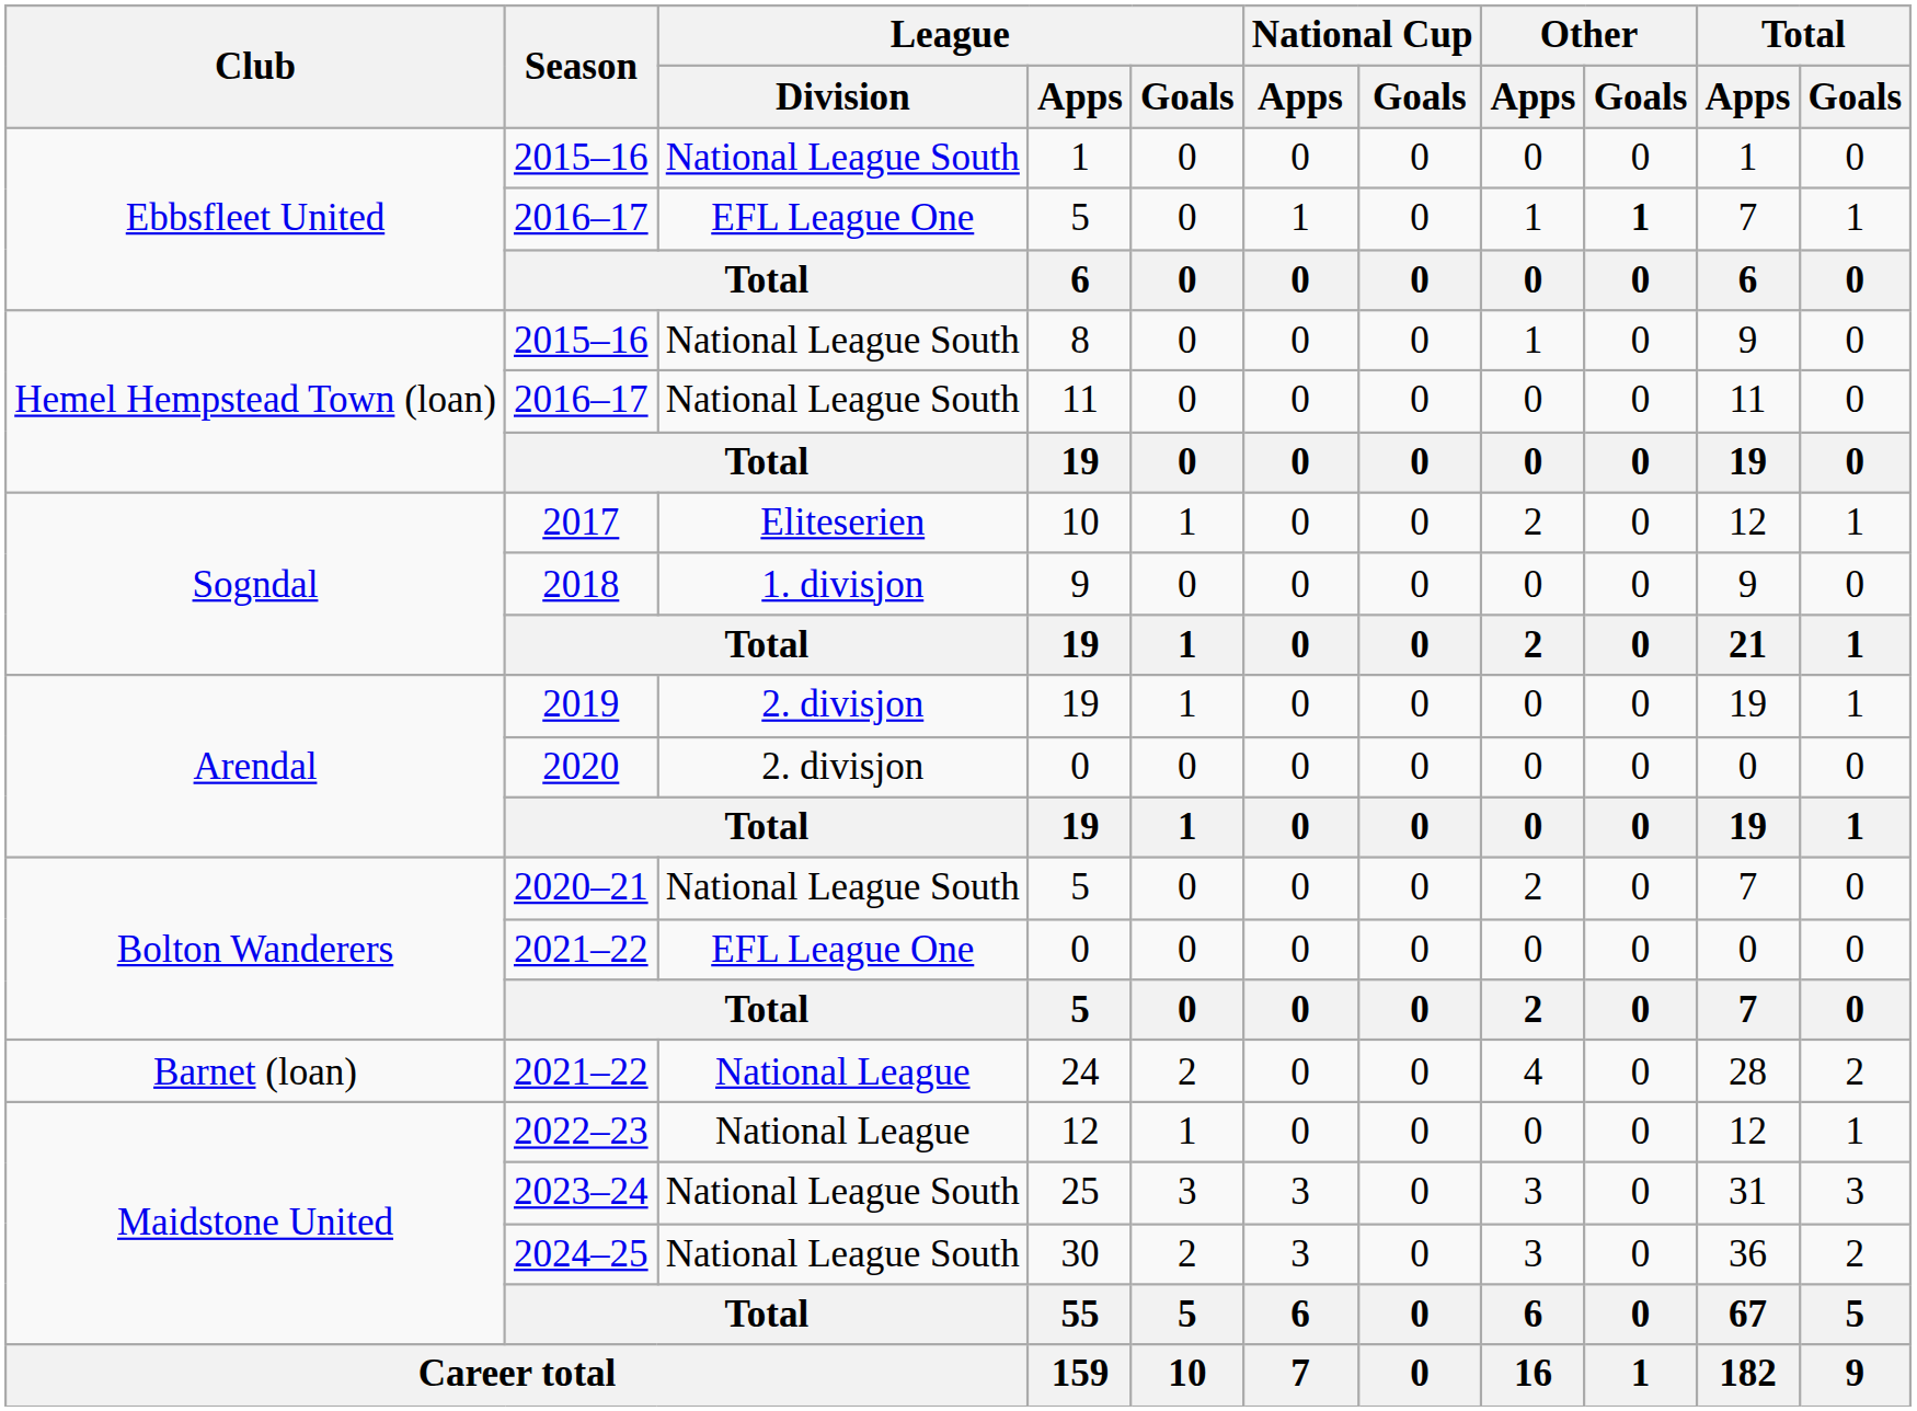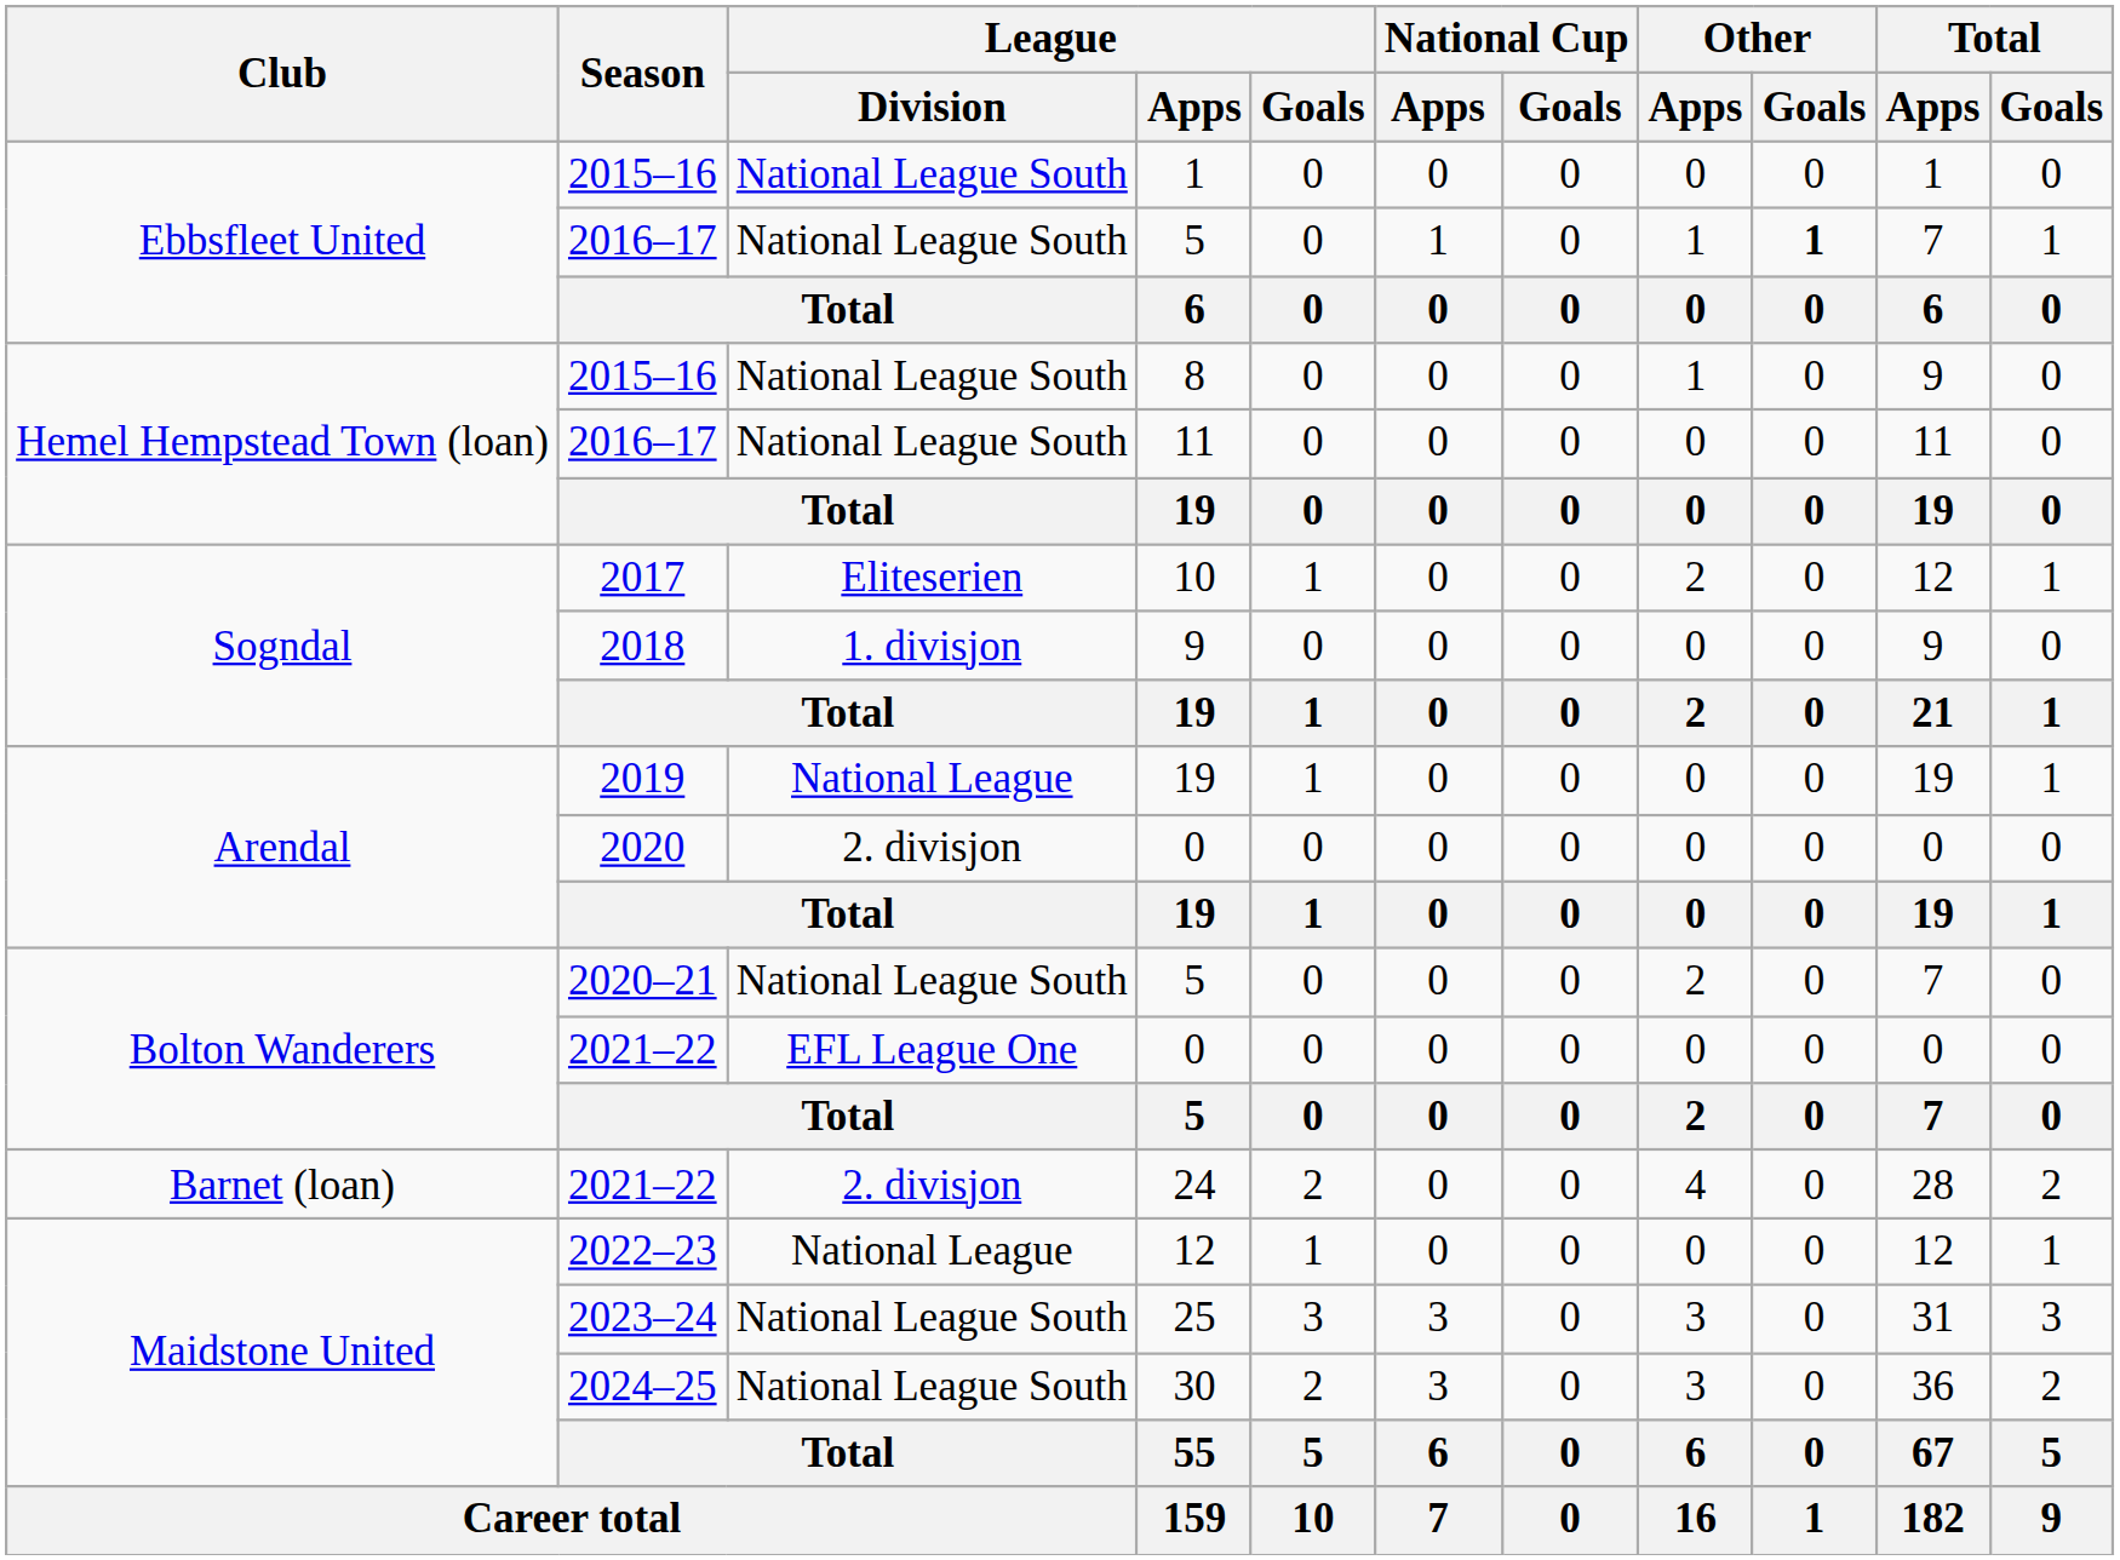2016–17 / 5 | League / Division: EFL League One -> National League South
2019 / 19 | League / Division: 2. divisjon -> National League
24 | League / Division: National League -> 2. divisjon
